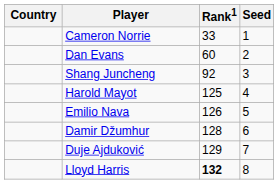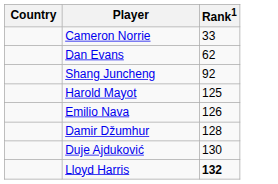- column: Seed | 1 | 2 | 3 | 4 | 5 | 6 | 7 | 8
Dan Evans | Rank1: 60 -> 62
Duje Ajduković | Rank1: 129 -> 130
